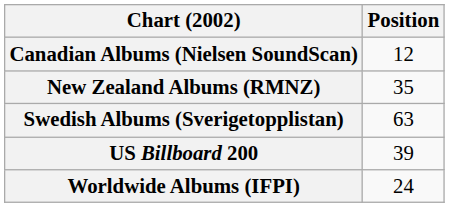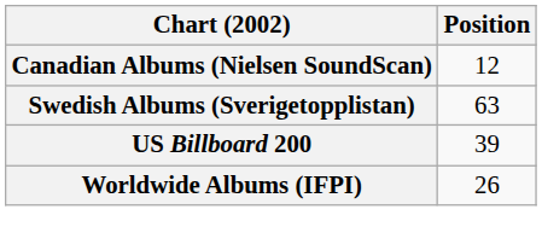- row: New Zealand Albums (RMNZ) | 35
Worldwide Albums (IFPI) | Position: 24 -> 26
